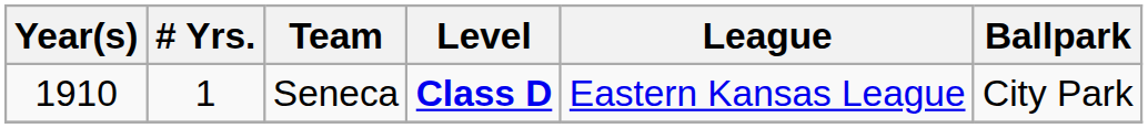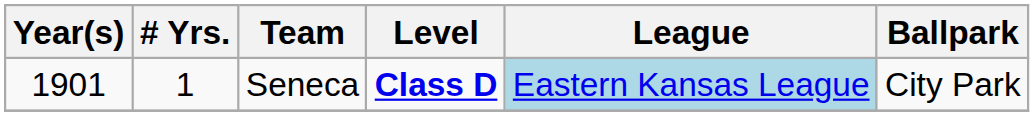Seneca | Year(s): 1910 -> 1901
Seneca | League: no background -> lightblue background
